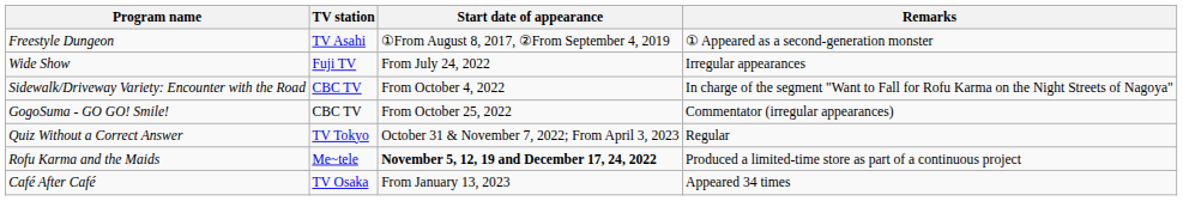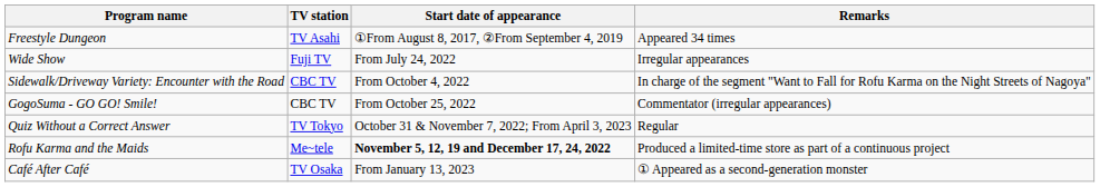Freestyle Dungeon | Remarks: ① Appeared as a second-generation monster -> Appeared 34 times
Café After Café | Remarks: Appeared 34 times -> ① Appeared as a second-generation monster
